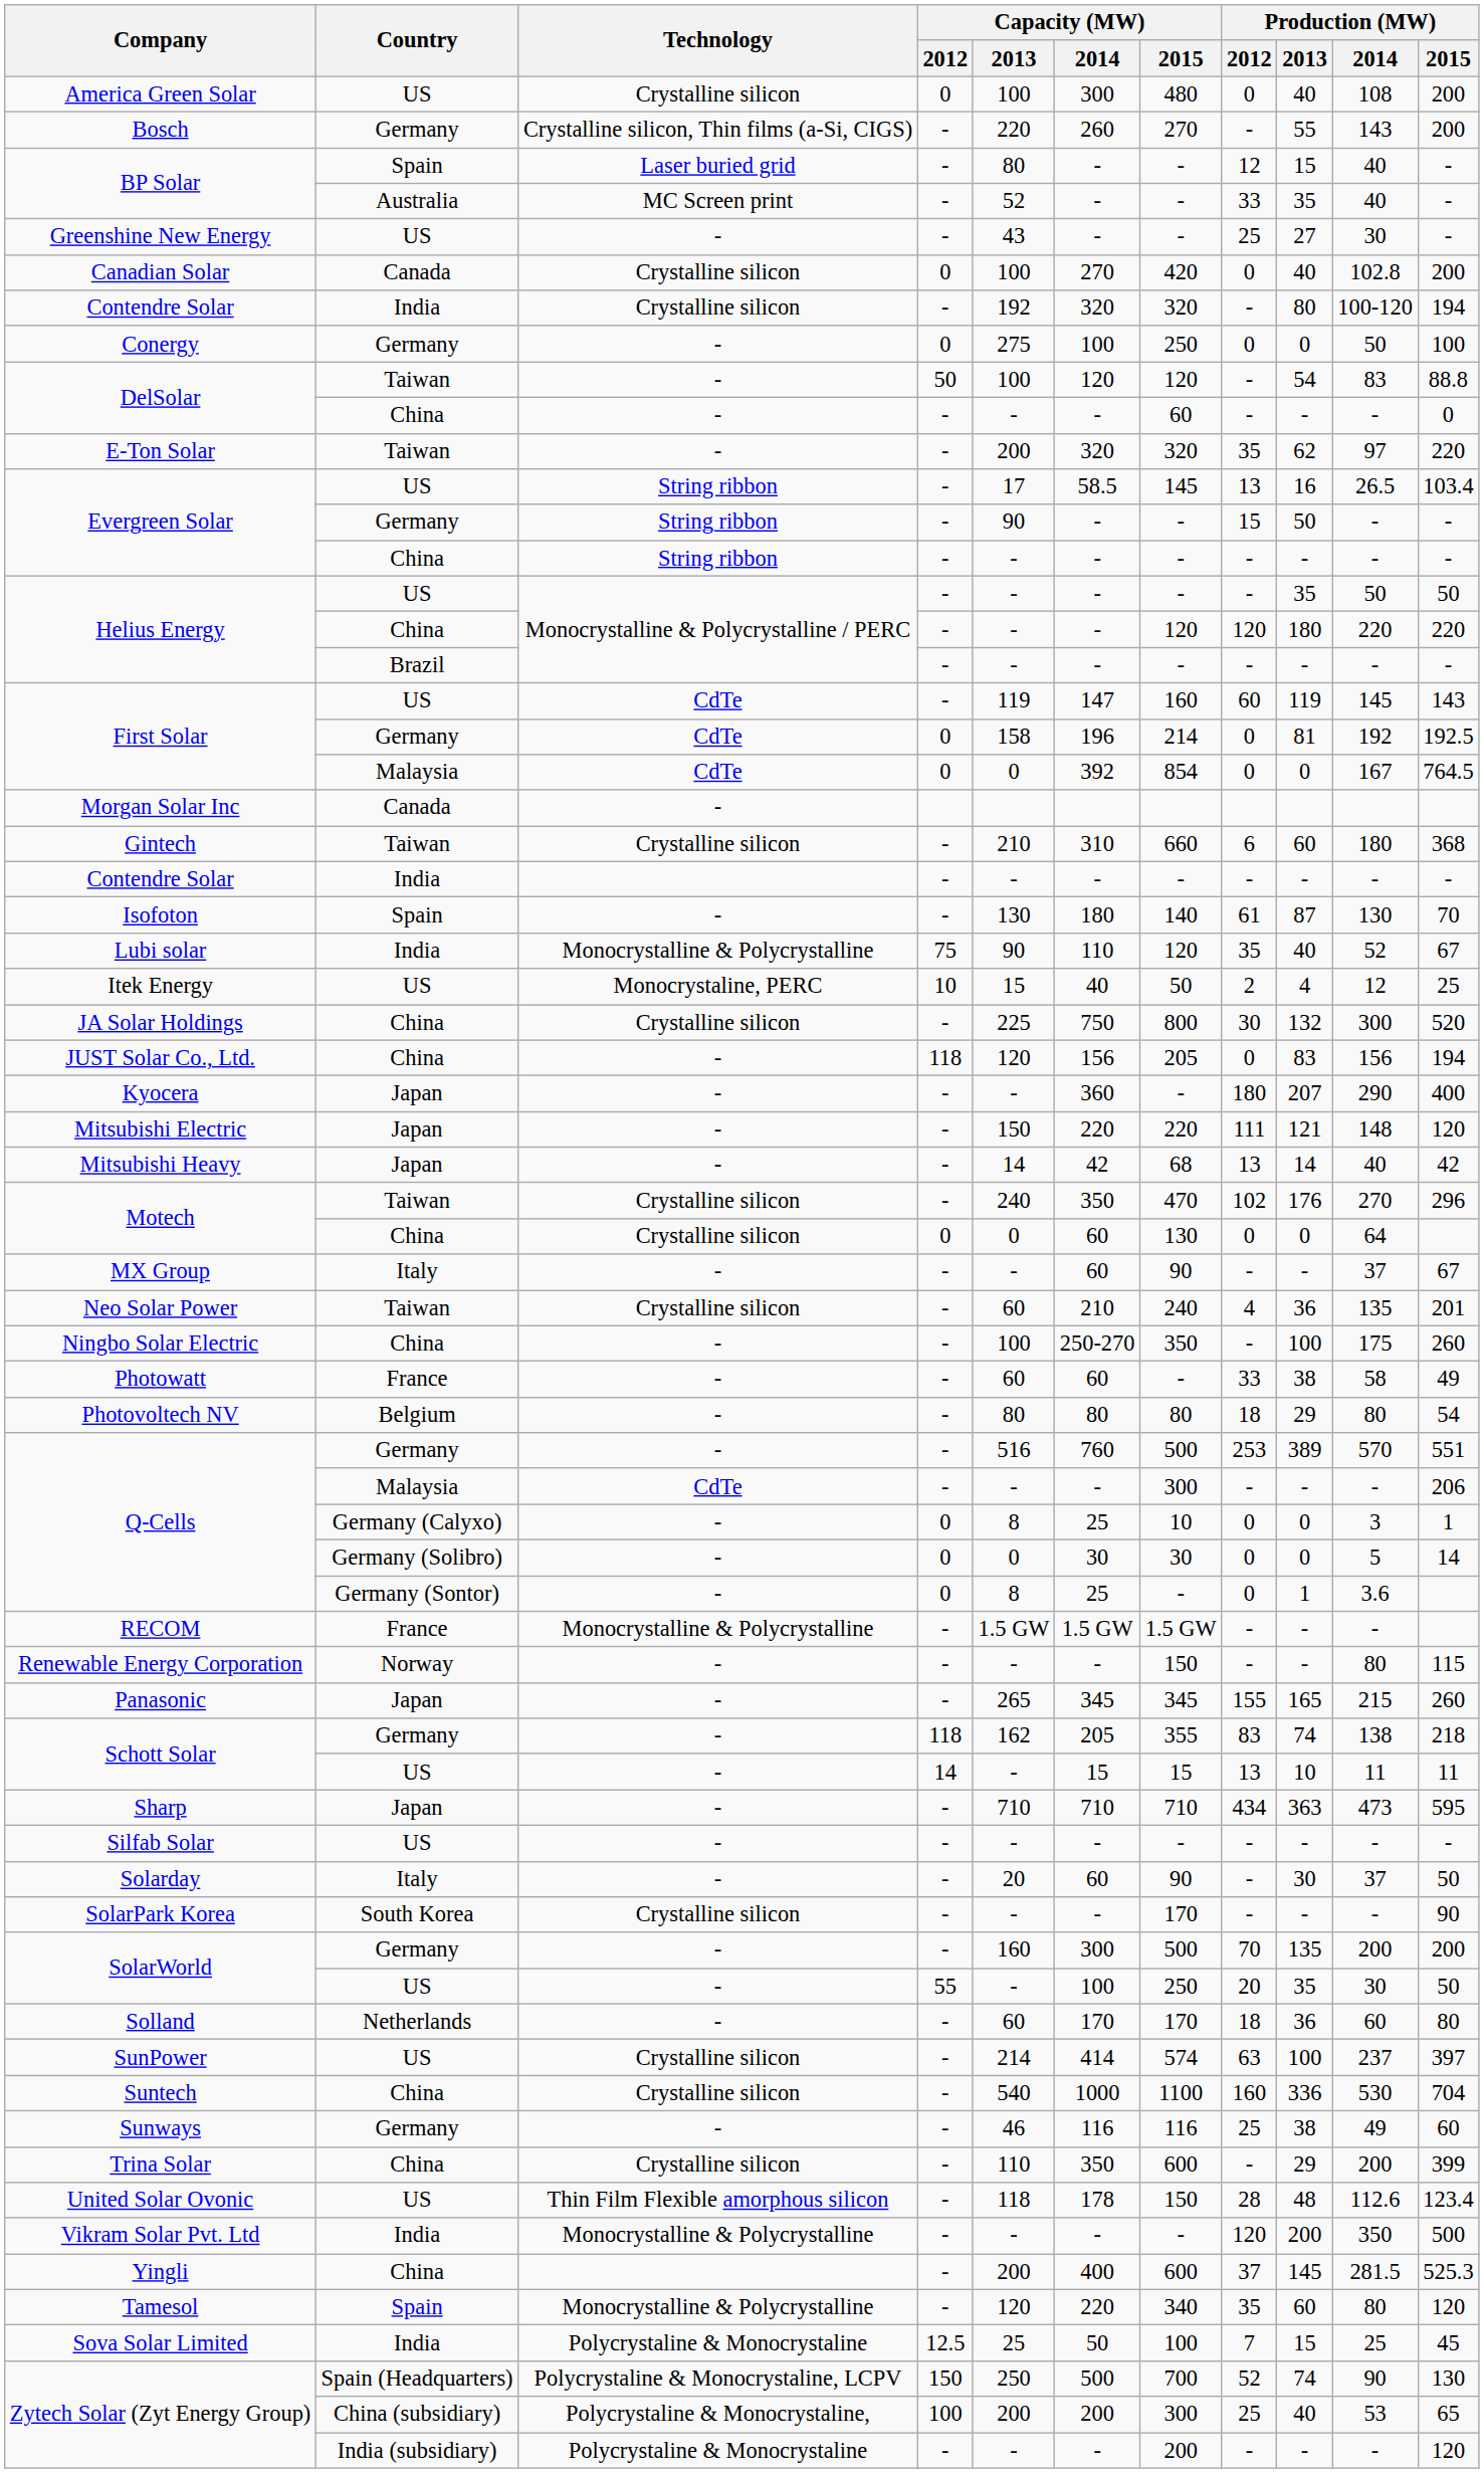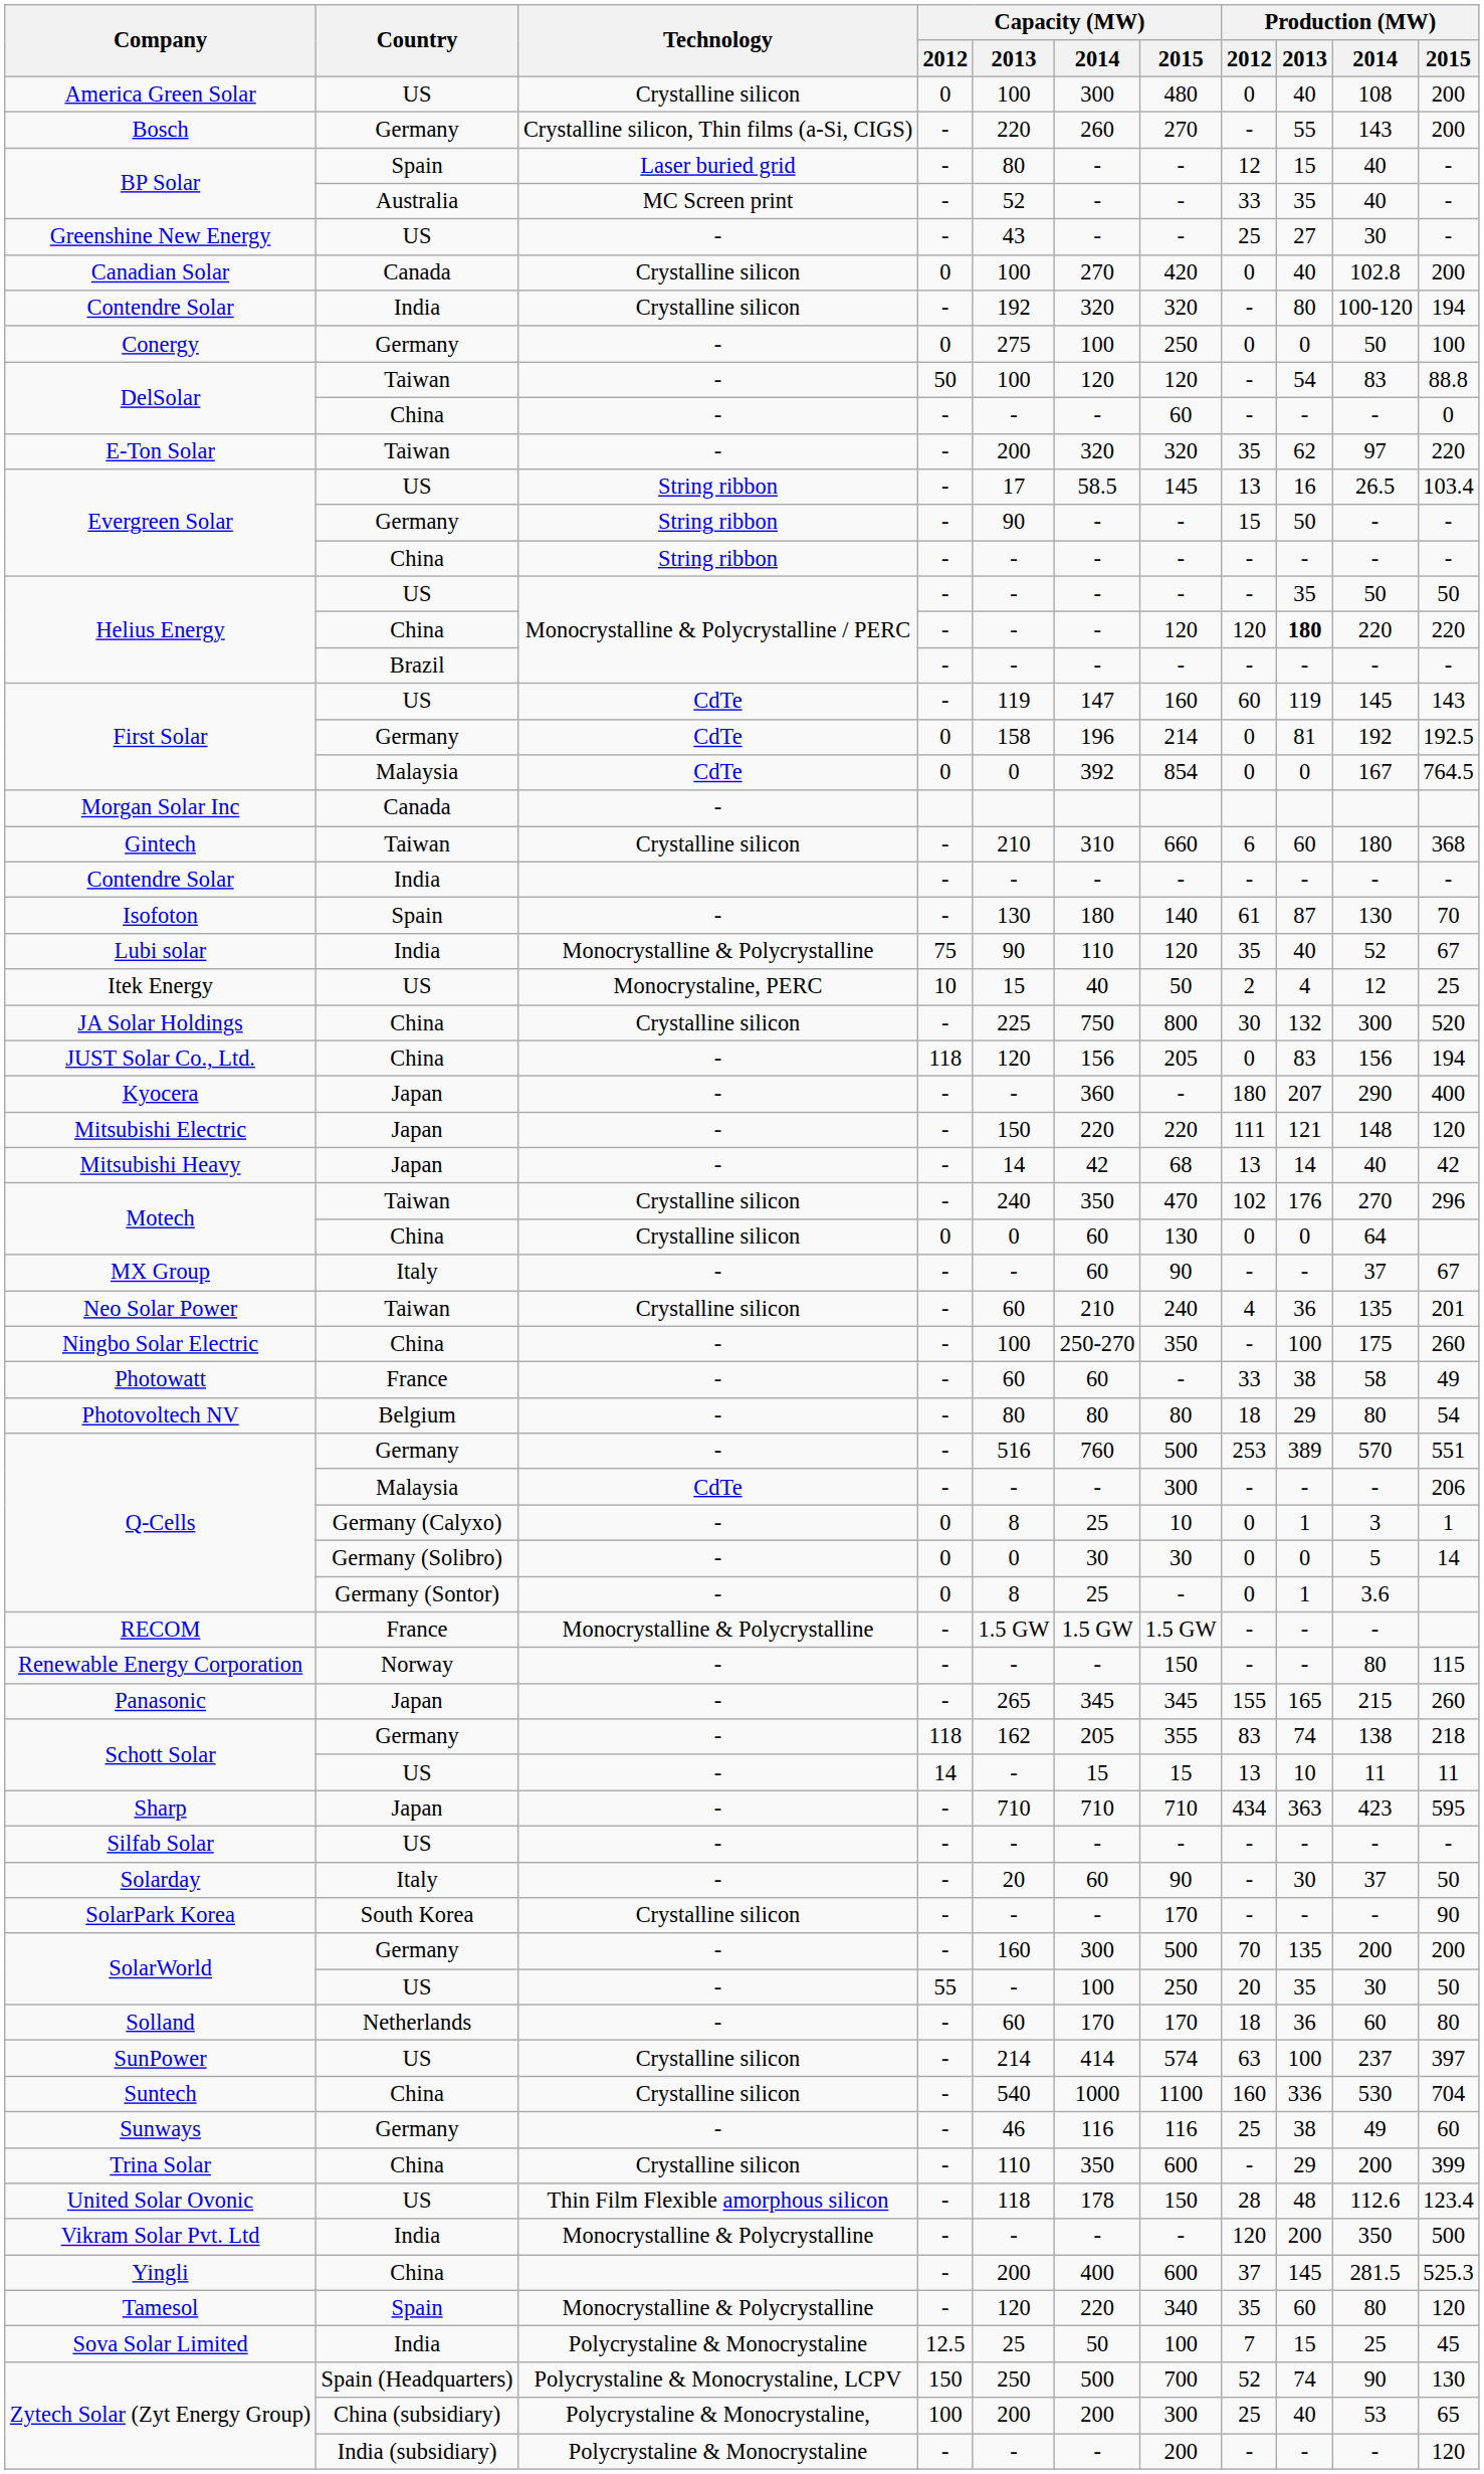Helius Energy / China | Production (MW) / 2013: normal -> bold
Q-Cells / Germany (Calyxo) | Production (MW) / 2013: 0 -> 1
Sharp | Production (MW) / 2014: 473 -> 423
